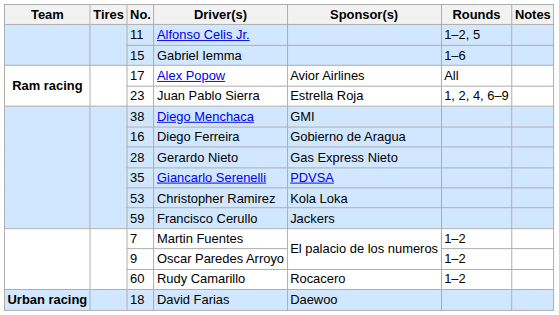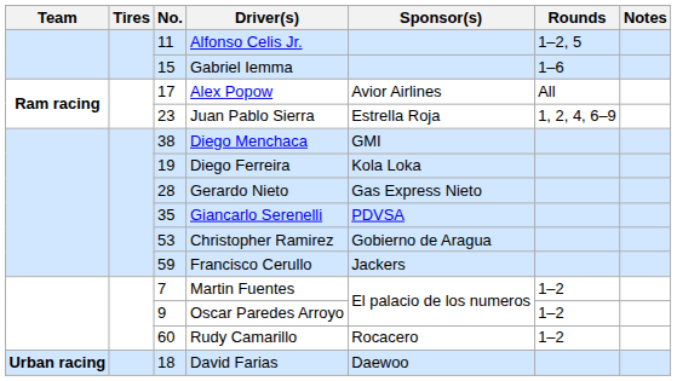Diego Ferreira | No.: 16 -> 19
Diego Ferreira | Sponsor(s): Gobierno de Aragua -> Kola Loka
Christopher Ramirez | Sponsor(s): Kola Loka -> Gobierno de Aragua
